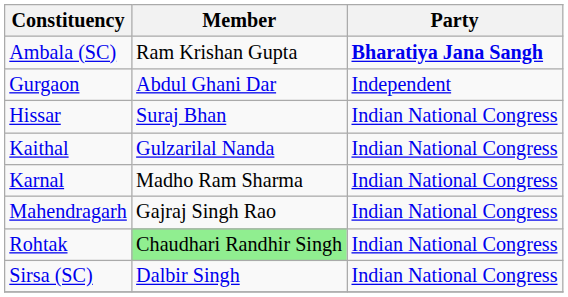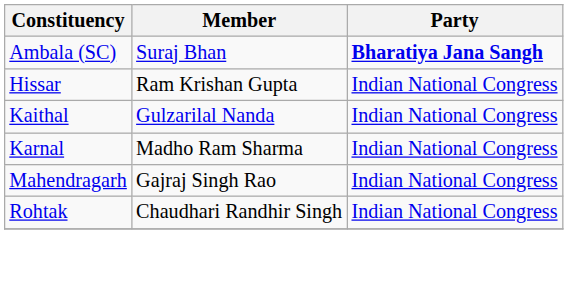Ambala (SC) | Member: Ram Krishan Gupta -> Suraj Bhan
- row: Gurgaon | Abdul Ghani Dar | Independent
Hissar | Member: Suraj Bhan -> Ram Krishan Gupta
Rohtak | Member: lightgreen background -> no background
- row: Sirsa (SC) | Dalbir Singh | Indian National Congress
